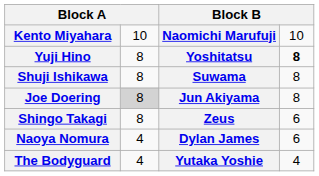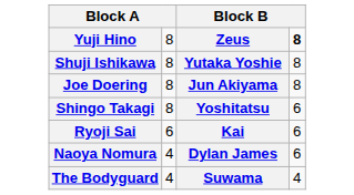- row: Kento Miyahara | 10 | Naomichi Marufuji | 10
Yuji Hino | column 3: Yoshitatsu -> Zeus
Shuji Ishikawa | column 3: Suwama -> Yutaka Yoshie
Joe Doering | column 2: lightgrey background -> no background
Shingo Takagi | column 3: Zeus -> Yoshitatsu
+ row: Ryoji Sai | 6 | Kai | 6
The Bodyguard | column 3: Yutaka Yoshie -> Suwama
